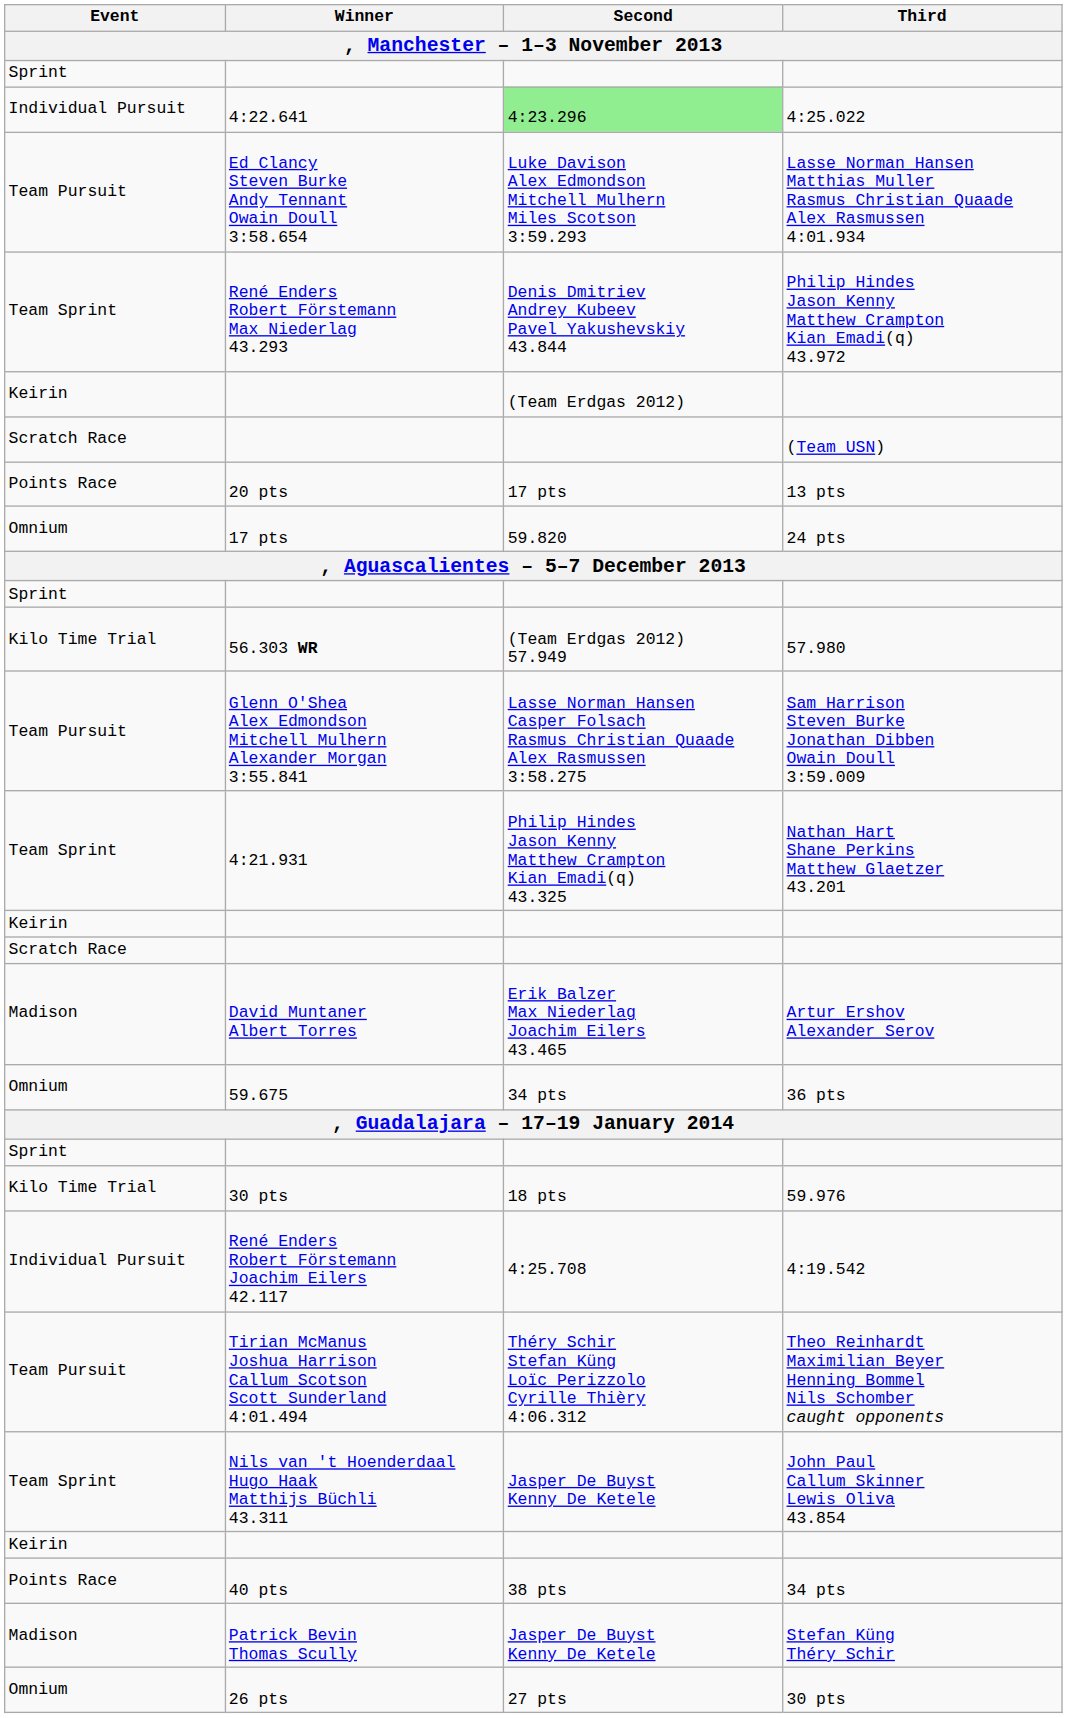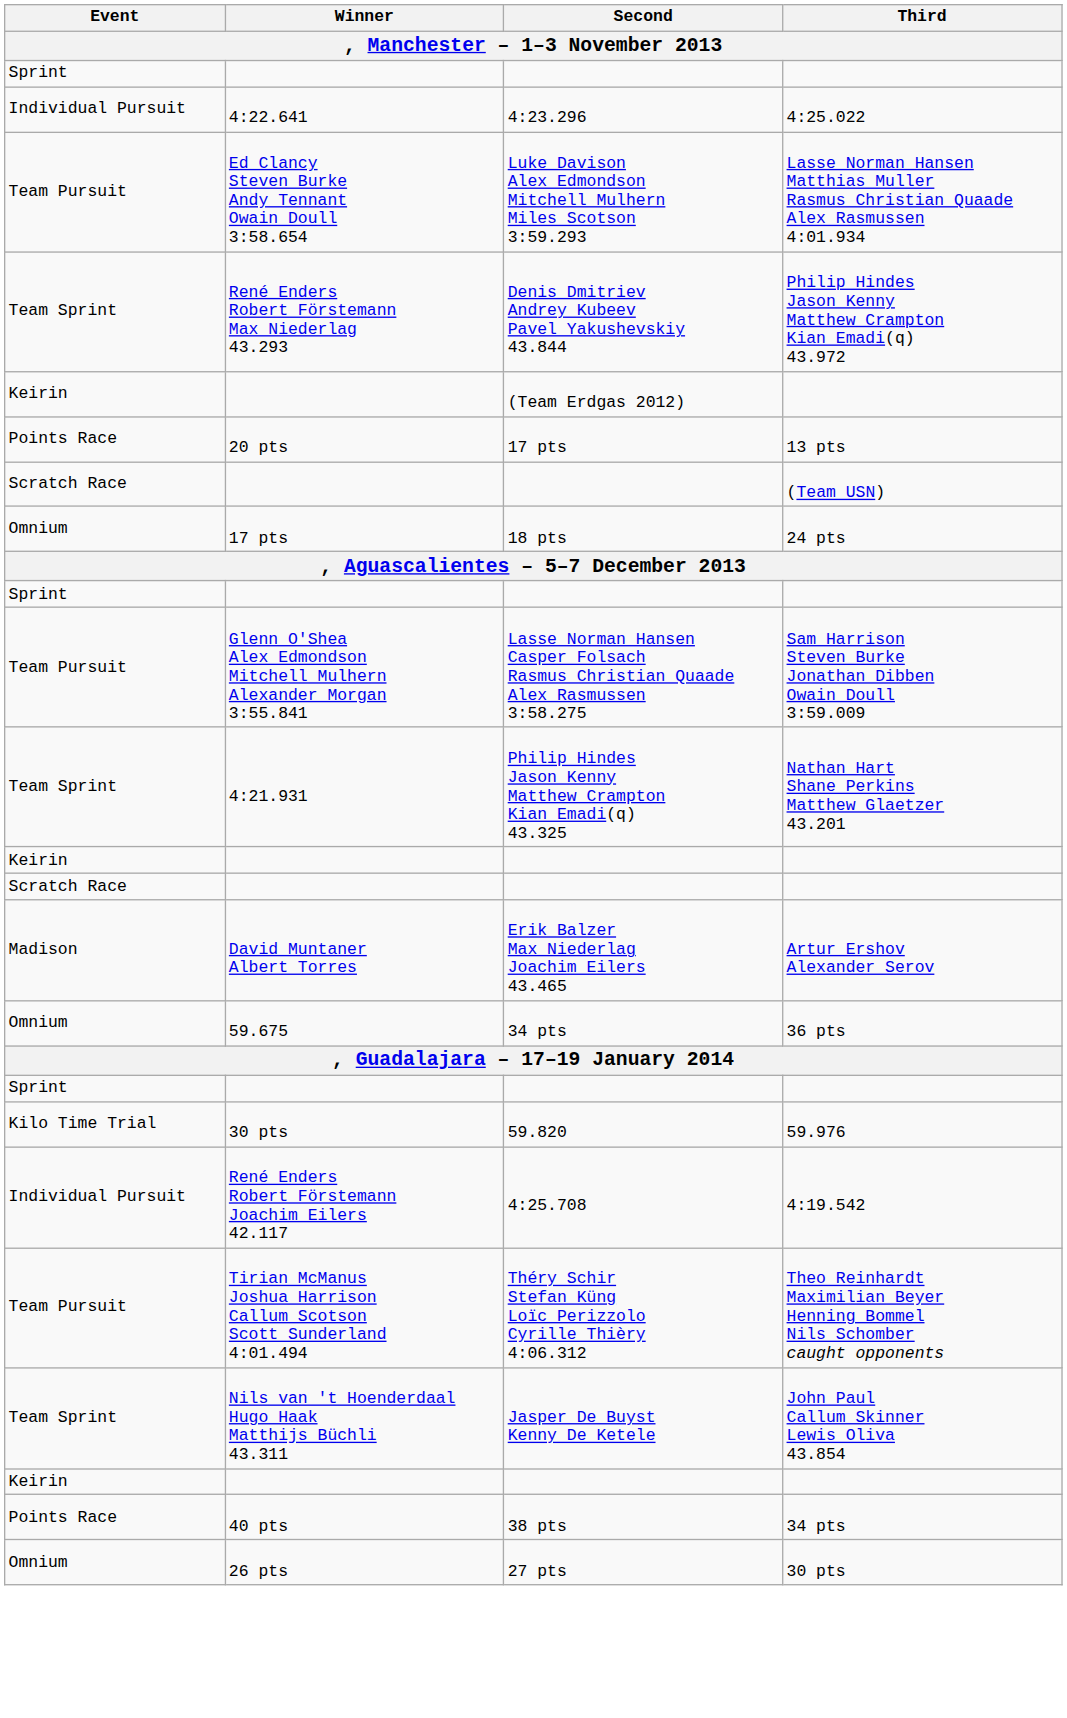4:25.022 | Second: lightgreen background -> no background
rows swapped: (Team USN) <-> 13 pts
24 pts | Second: 59.820 -> 18 pts
- row: Kilo Time Trial | 56.303 WR | (Team Erdgas 2012) 57.949 | 57.980
59.976 | Second: 18 pts -> 59.820
- row: Madison | Patrick Bevin Thomas Scully | Jasper De Buyst Kenny De Ketele | Stefan Küng Théry Schir
